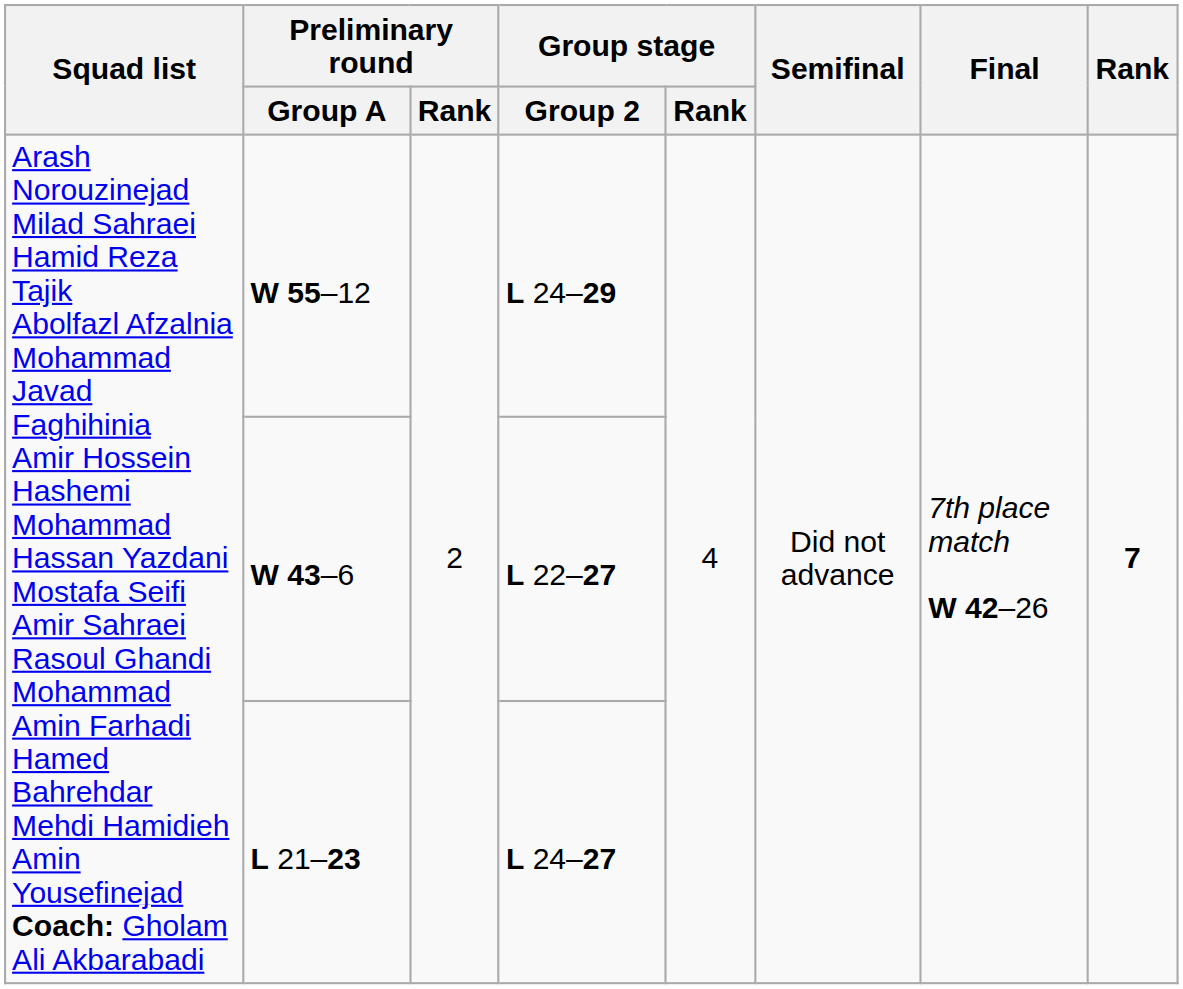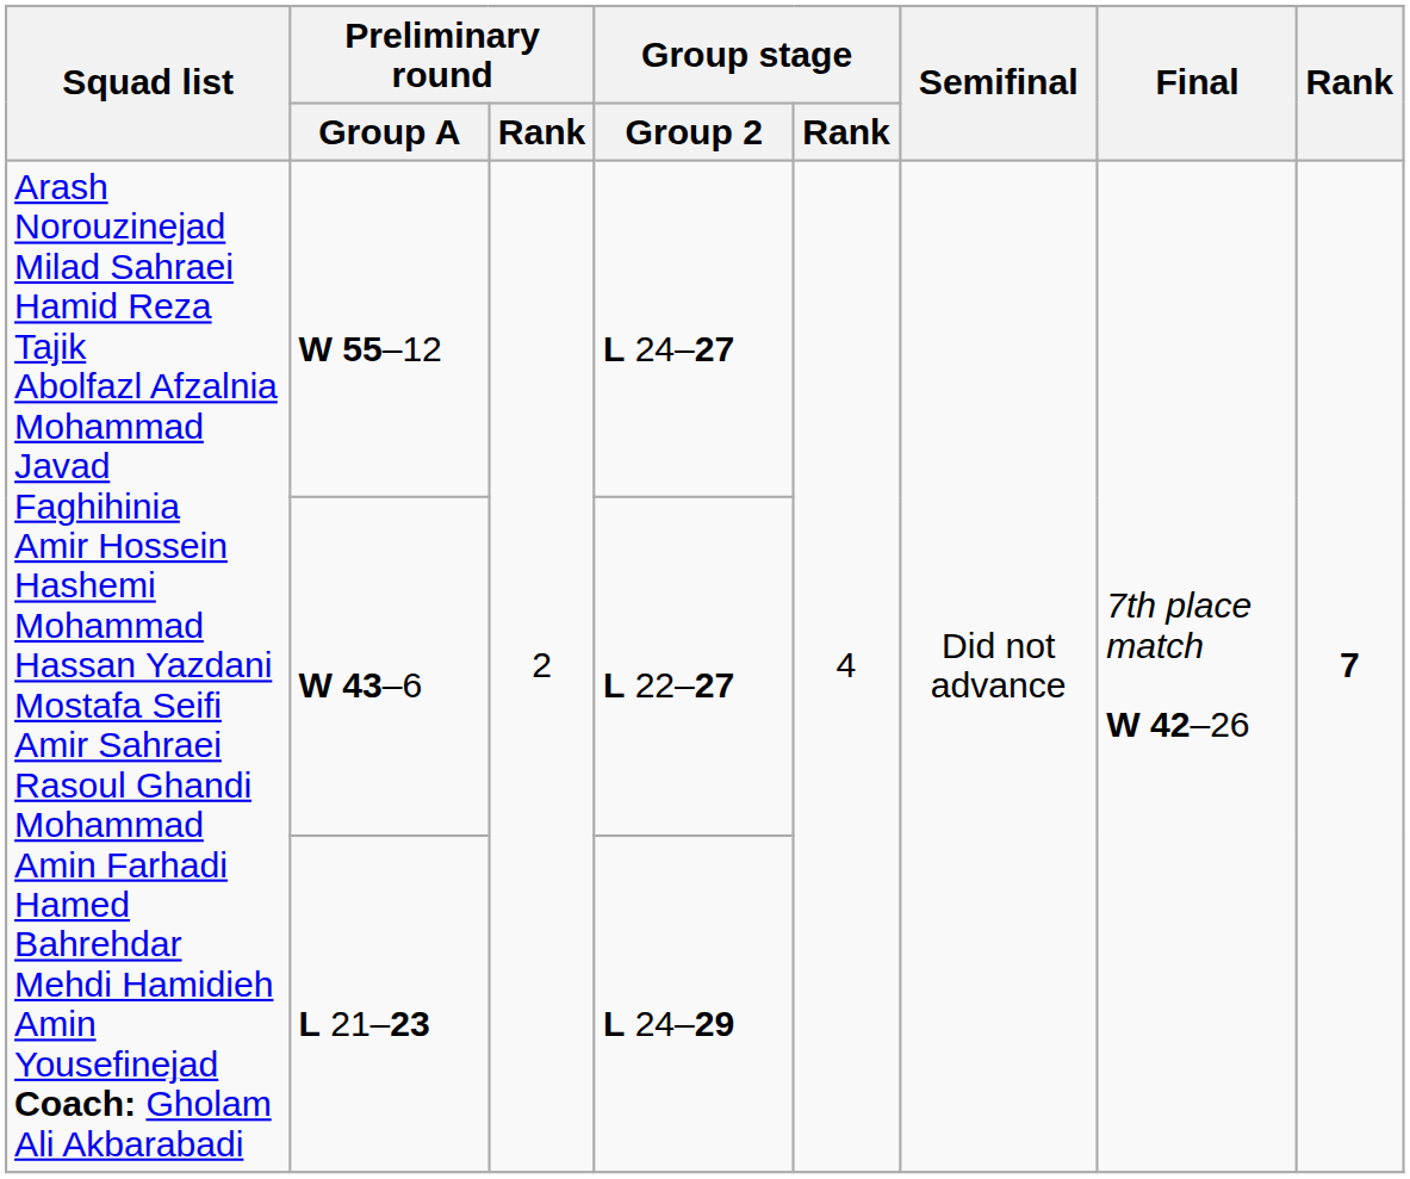W 55–12 | Group stage / Group 2: L 24–29 -> L 24–27
L 21–23 | Group stage / Group 2: L 24–27 -> L 24–29
